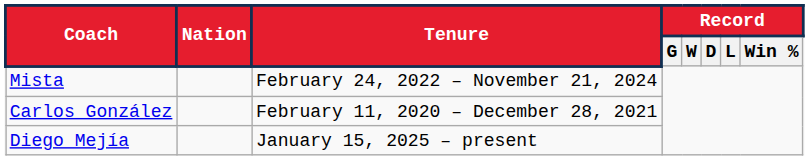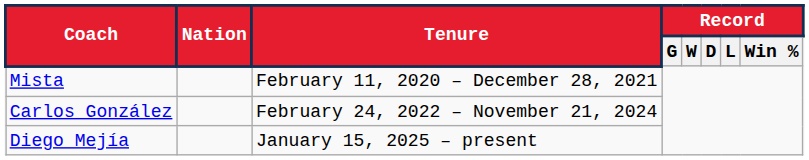Mista | Tenure: February 24, 2022 – November 21, 2024 -> February 11, 2020 – December 28, 2021
Carlos González | Tenure: February 11, 2020 – December 28, 2021 -> February 24, 2022 – November 21, 2024
